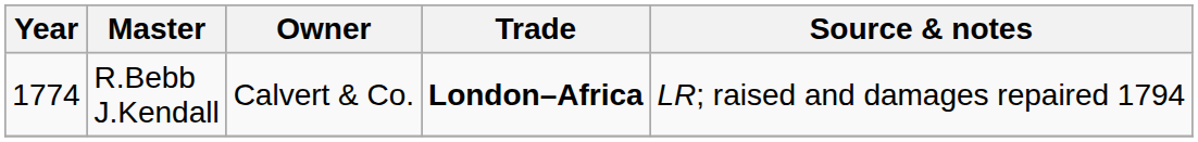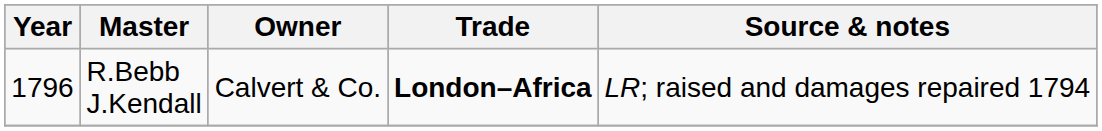R.Bebb J.Kendall | Year: 1774 -> 1796
